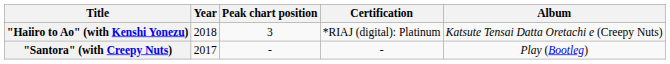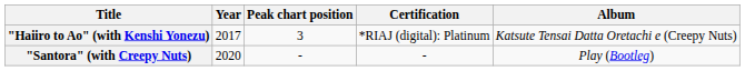"Haiiro to Ao" (with Kenshi Yonezu) | Year: 2018 -> 2017
"Santora" (with Creepy Nuts) | Year: 2017 -> 2020
